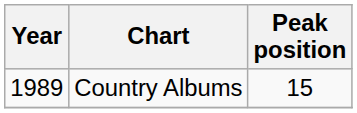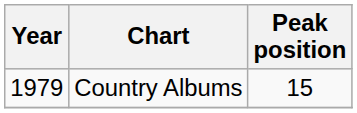Country Albums | Year: 1989 -> 1979
